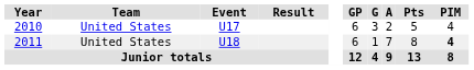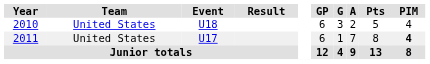2010 | Event: U17 -> U18
2011 | Event: U18 -> U17
